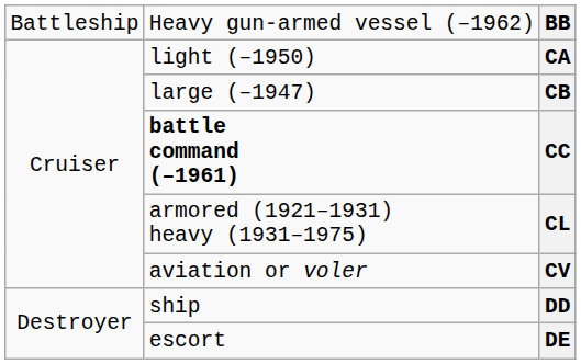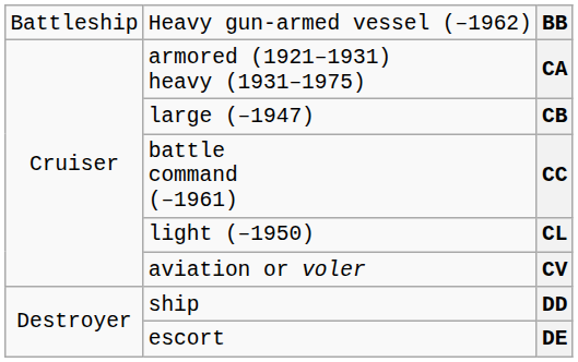CA | column 2: light (–1950) -> armored (1921–1931) heavy (1931–1975)
CC | column 2: bold -> normal
CL | column 2: armored (1921–1931) heavy (1931–1975) -> light (–1950)
